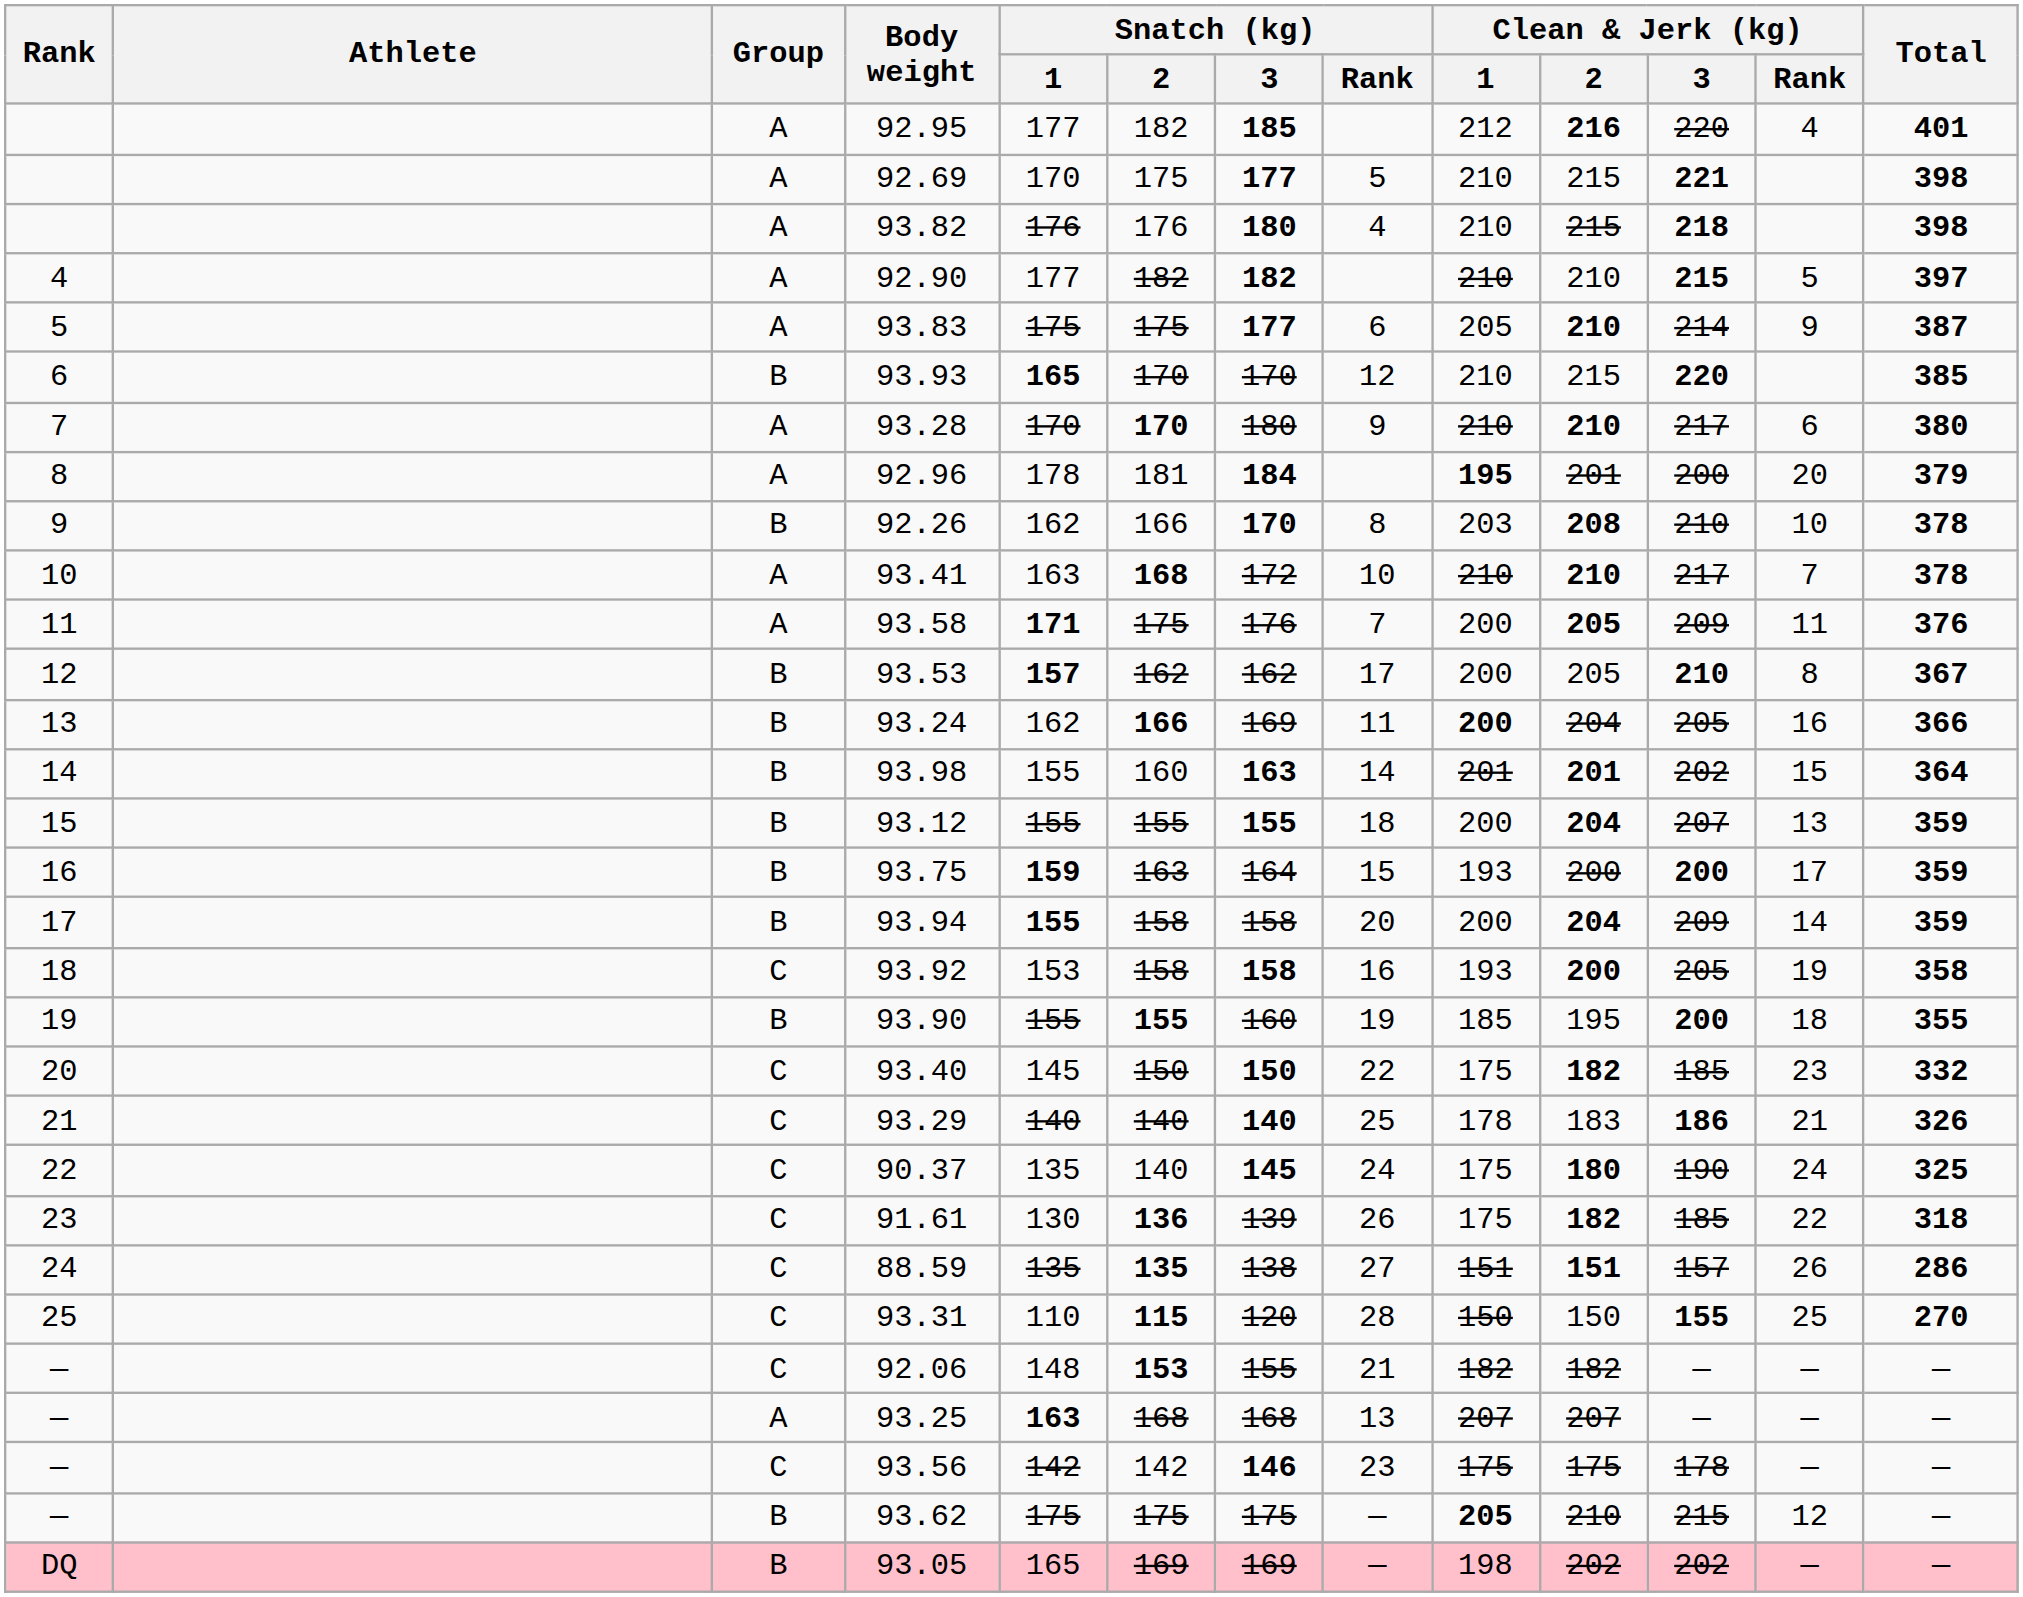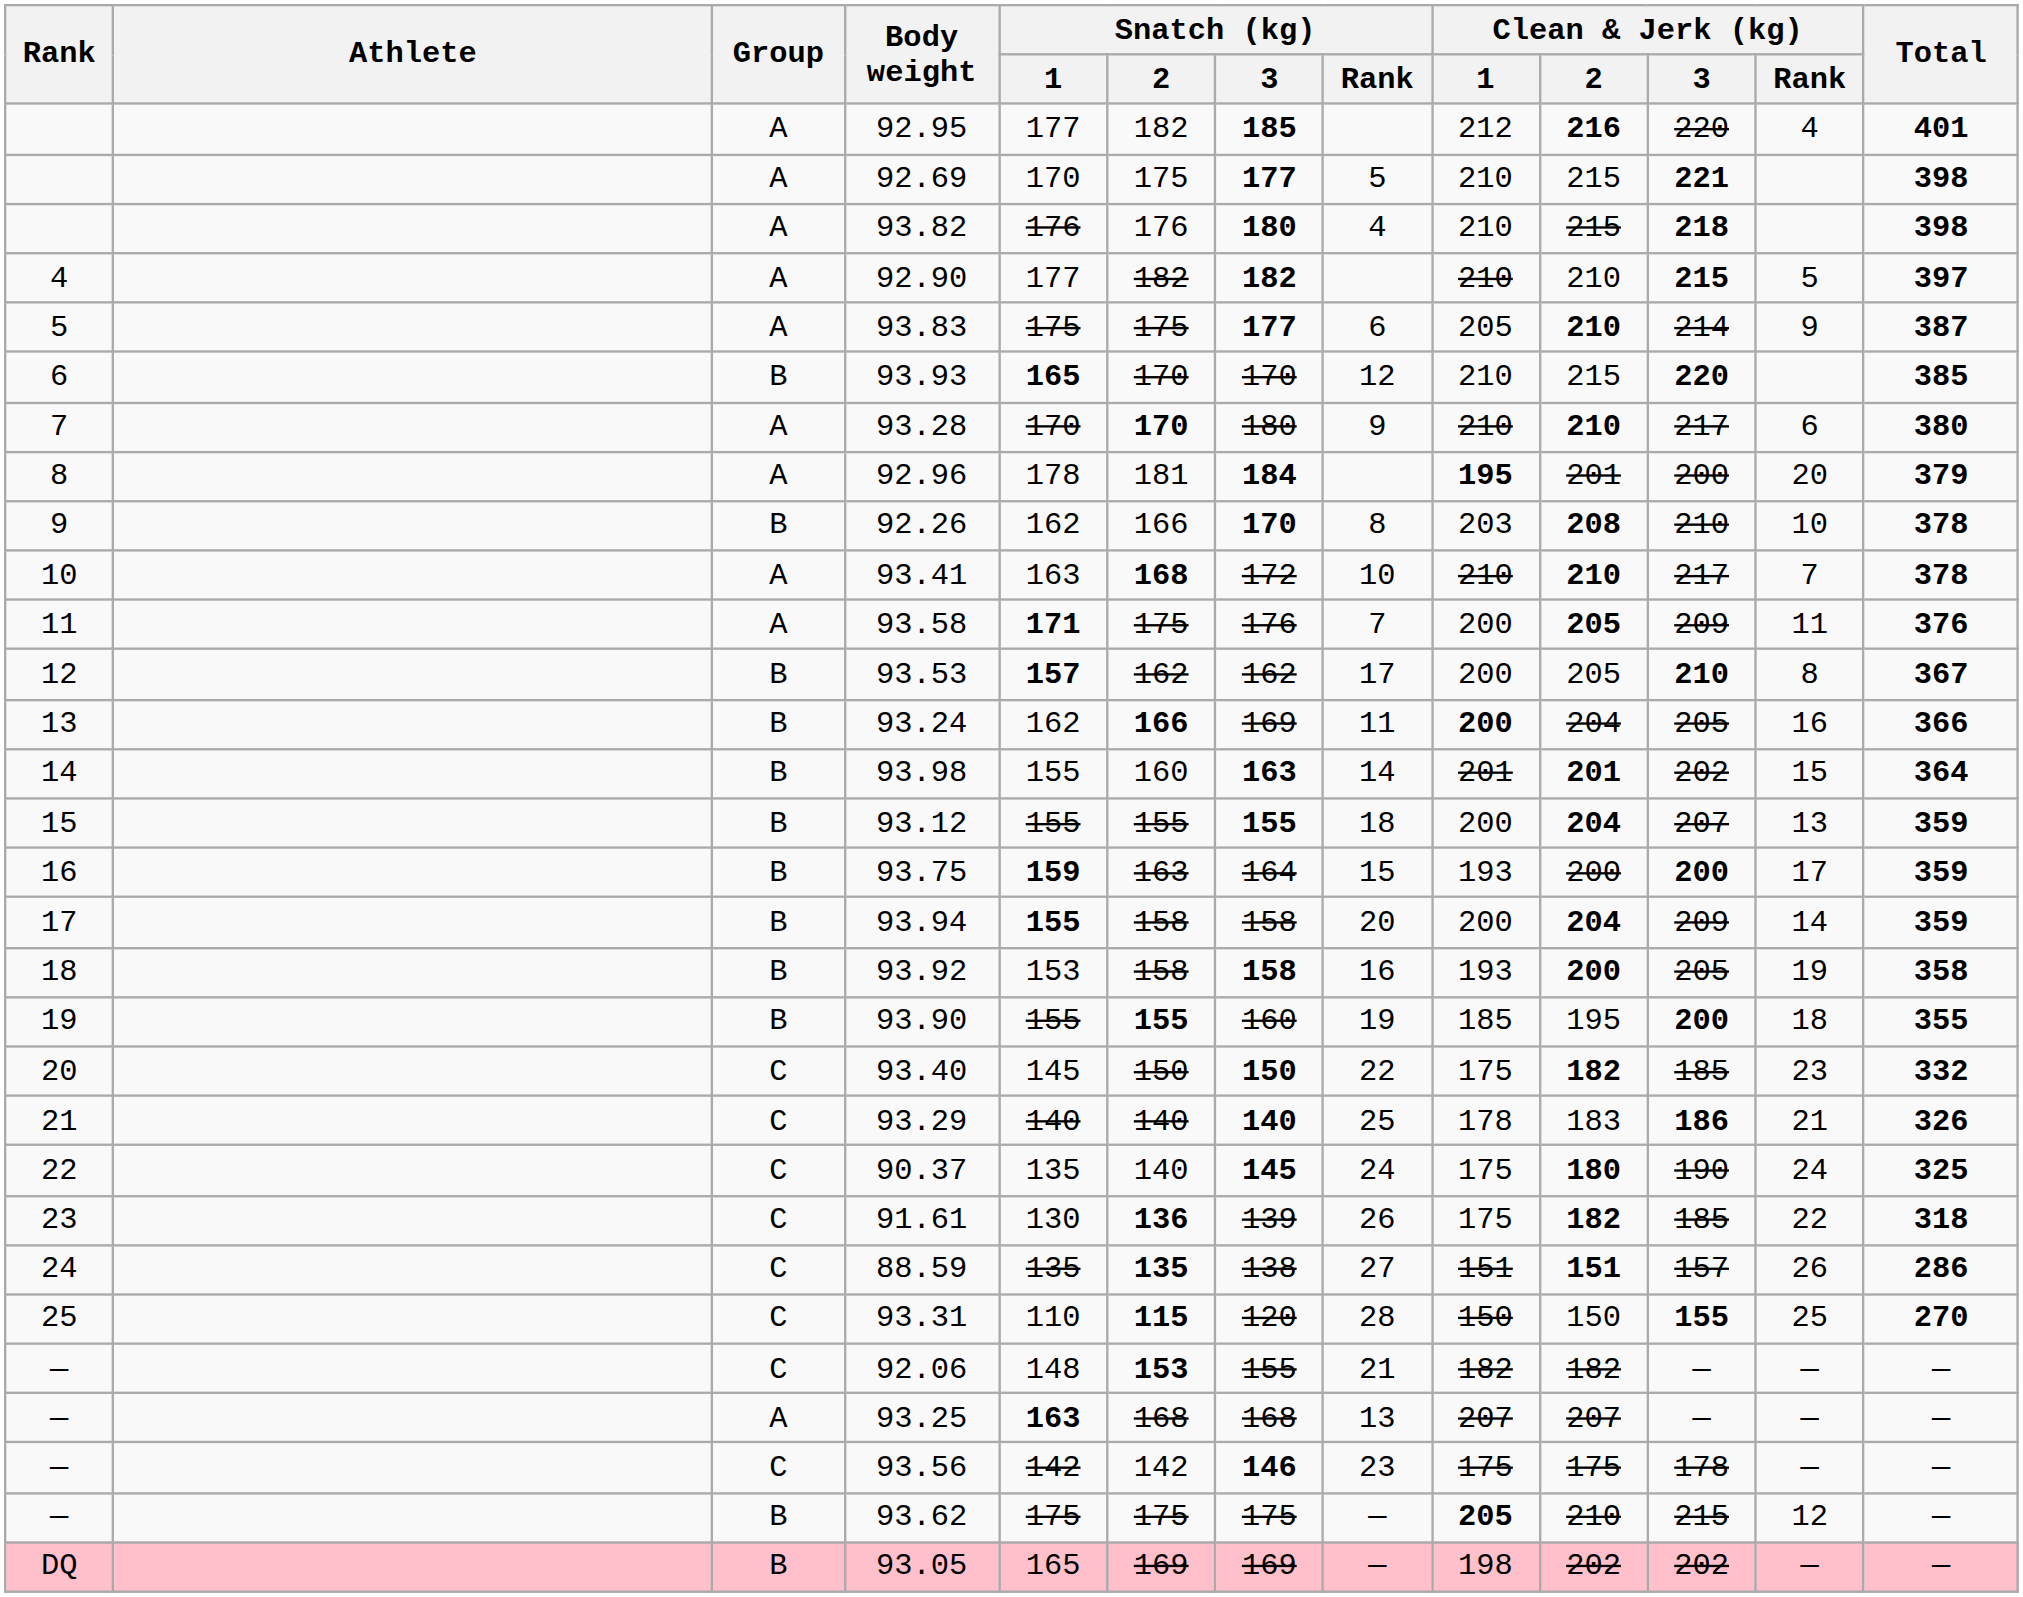93.92 | Group: C -> B
